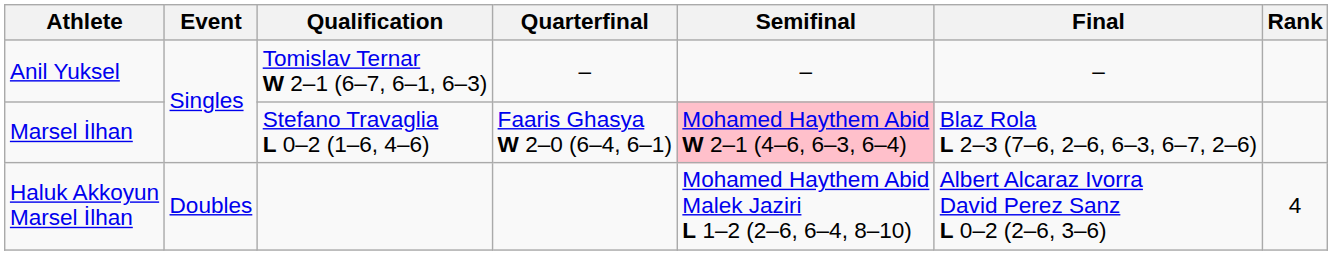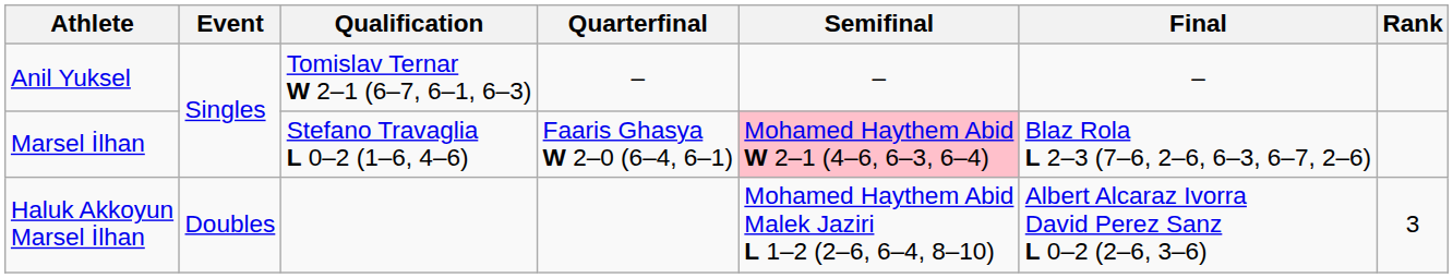Haluk Akkoyun Marsel İlhan | Rank: 4 -> 3
